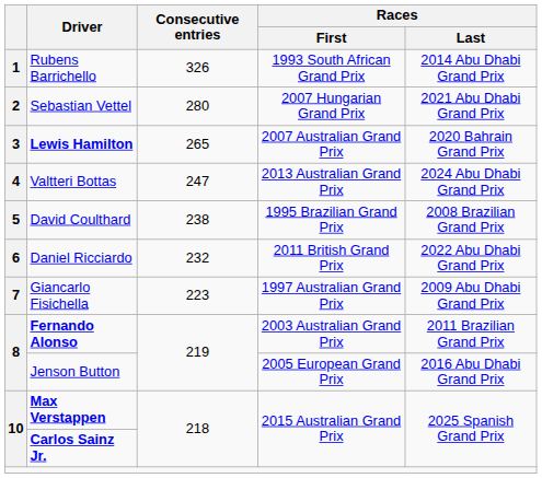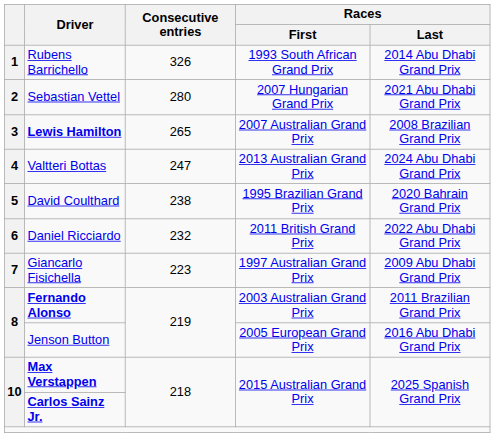Lewis Hamilton | Races / Last: 2020 Bahrain Grand Prix -> 2008 Brazilian Grand Prix
David Coulthard | Races / Last: 2008 Brazilian Grand Prix -> 2020 Bahrain Grand Prix
